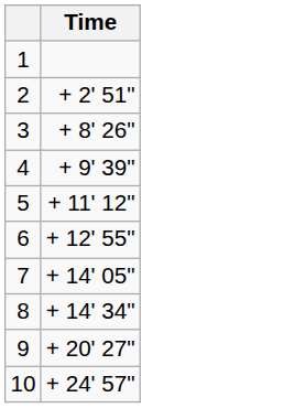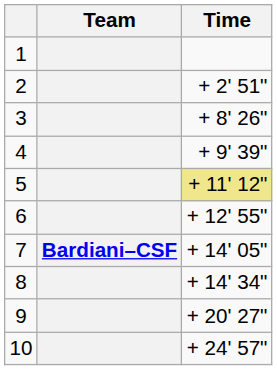+ column: Team | Bardiani–CSF
5 | Time: no background -> khaki background
